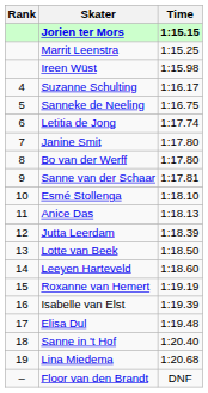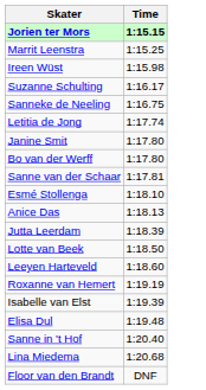- column: Rank | 4 | 5 | 6 | 7 | 8 | 9 | 10 | 11 | 12 | 13 | 14 | 15 | 16 | 17 | 18 | 19 | –
